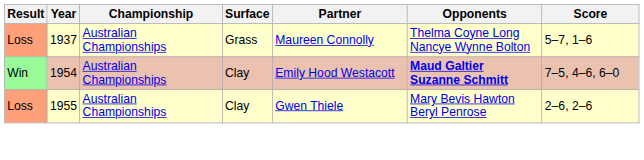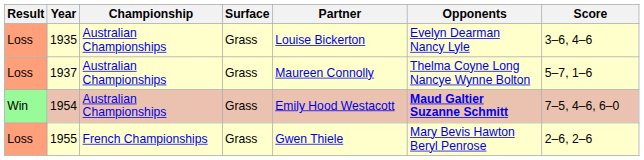+ row: Loss | 1935 | Australian Championships | Grass | Louise Bickerton | Evelyn Dearman Nancy Lyle | 3–6, 4–6
1954 | Surface: Clay -> Grass
1955 | Championship: Australian Championships -> French Championships
1955 | Surface: Clay -> Grass
